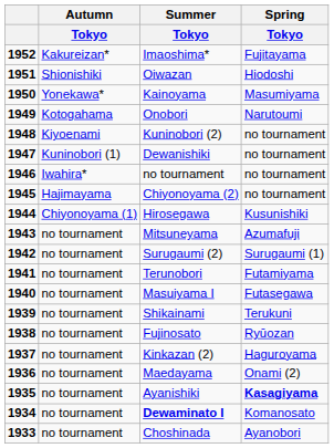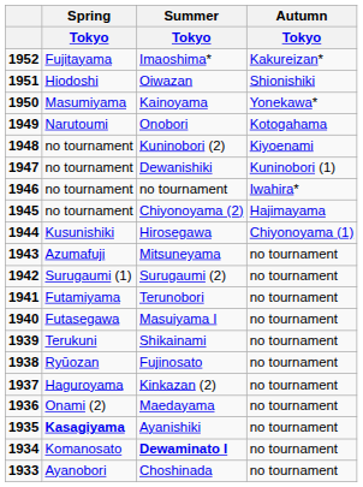columns swapped: Spring / Tokyo <-> Autumn / Tokyo
